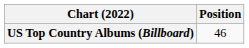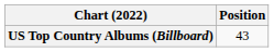US Top Country Albums (Billboard) | Position: 46 -> 43
